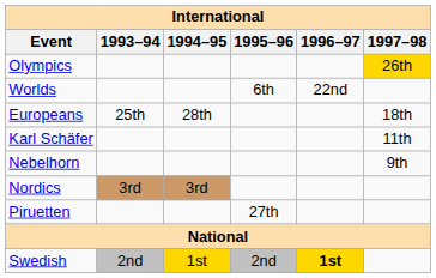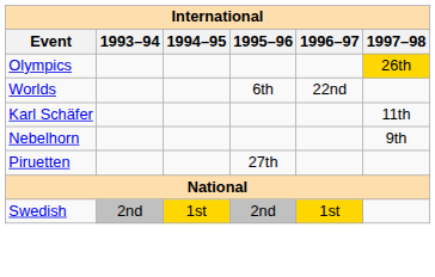- row: Europeans | 25th | 28th | 18th
- row: Nordics | 3rd | 3rd
Swedish | 1996–97: bold -> normal
